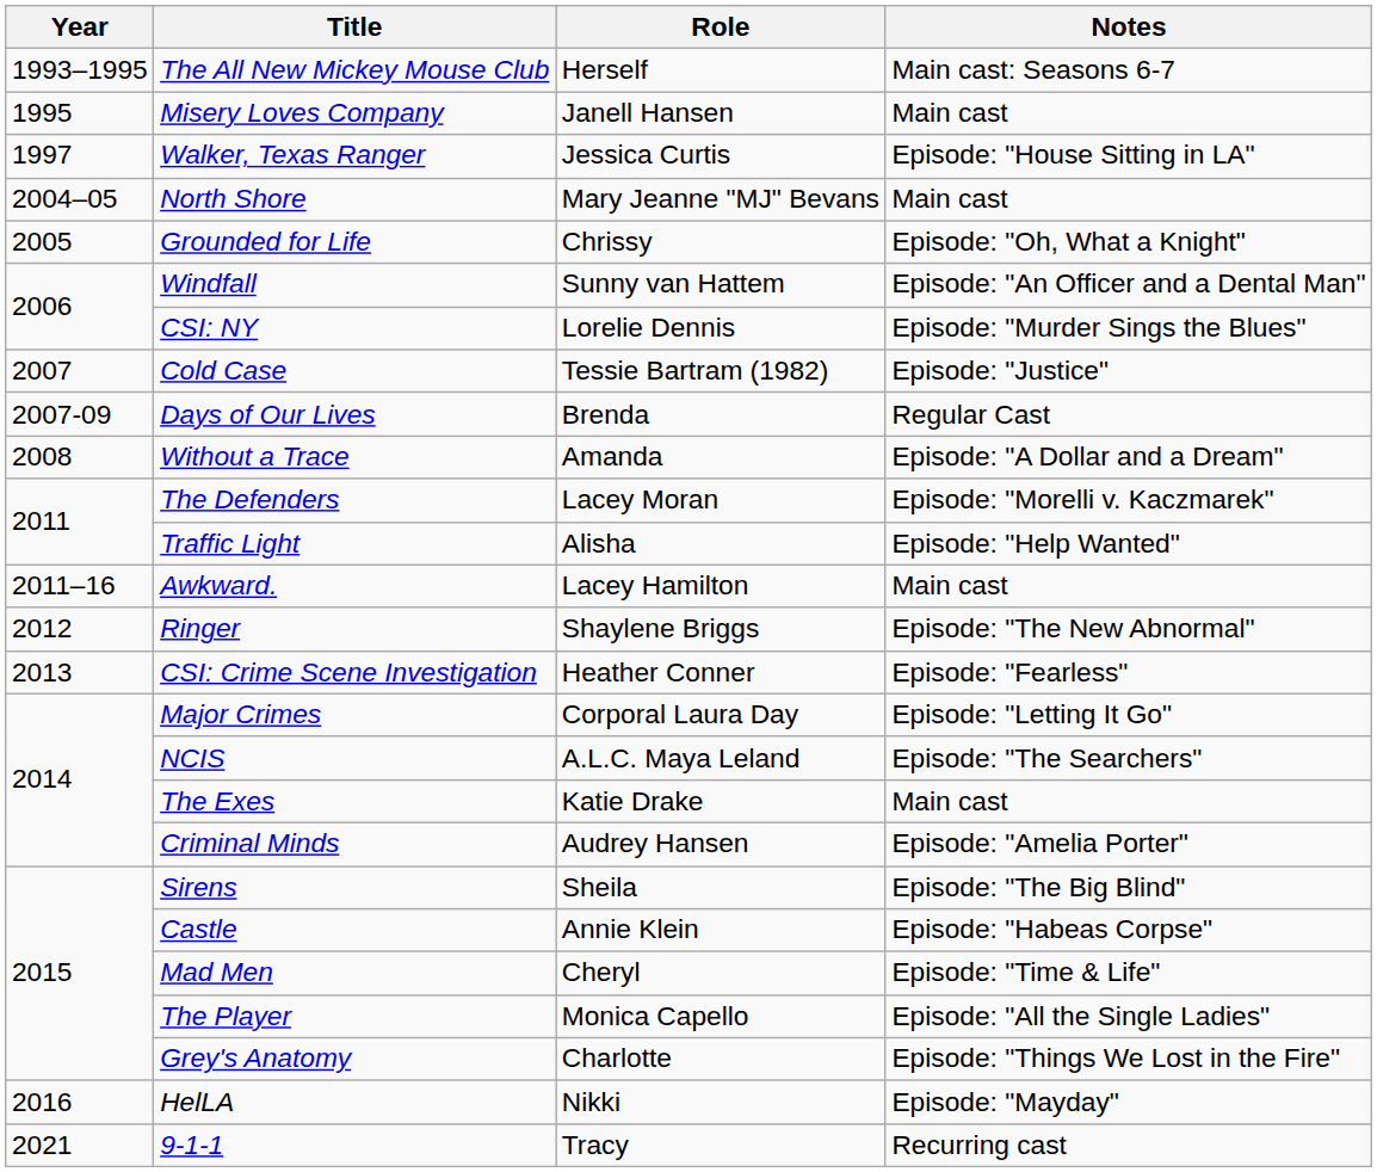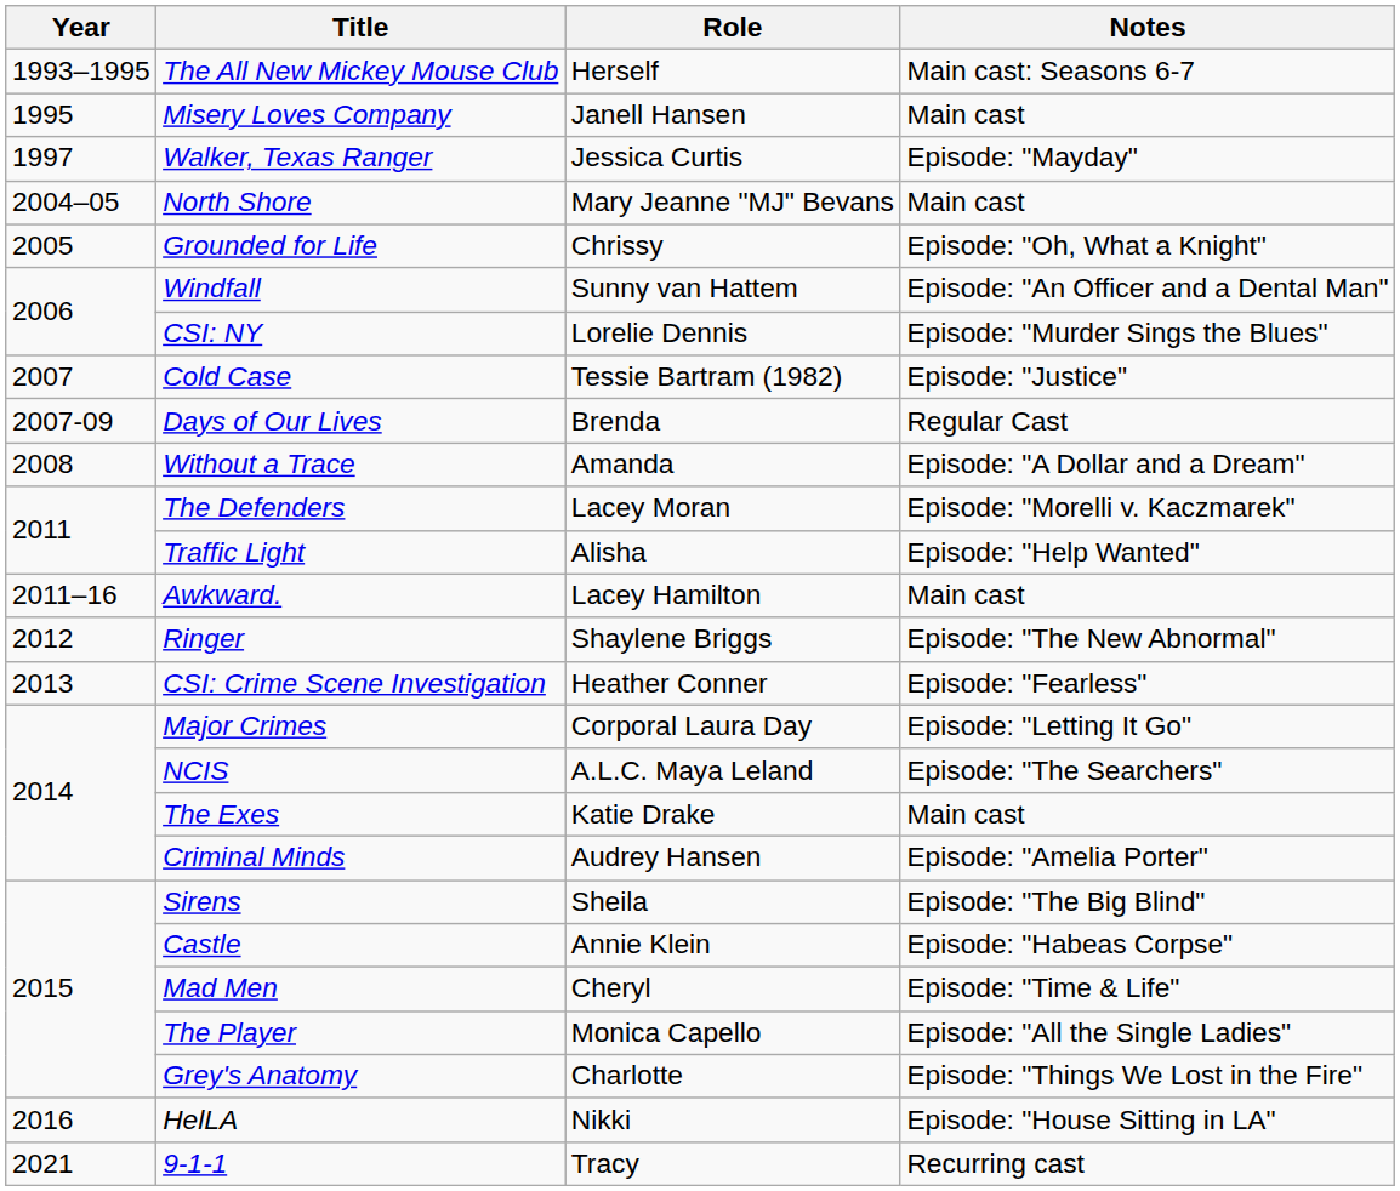Walker, Texas Ranger | Notes: Episode: "House Sitting in LA" -> Episode: "Mayday"
HelLA | Notes: Episode: "Mayday" -> Episode: "House Sitting in LA"
